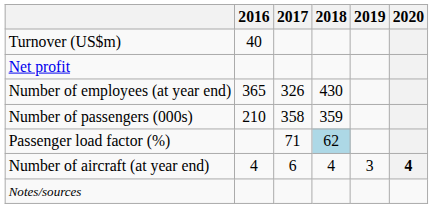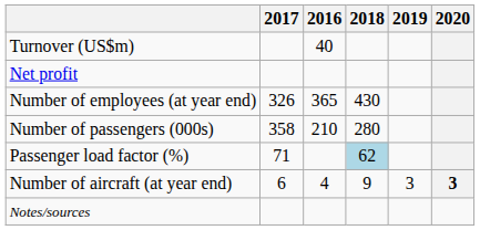columns swapped: 2016 <-> 2017
Number of passengers (000s) | 2018: 359 -> 280
Number of aircraft (at year end) | 2018: 4 -> 9
Number of aircraft (at year end) | 2020: 4 -> 3
